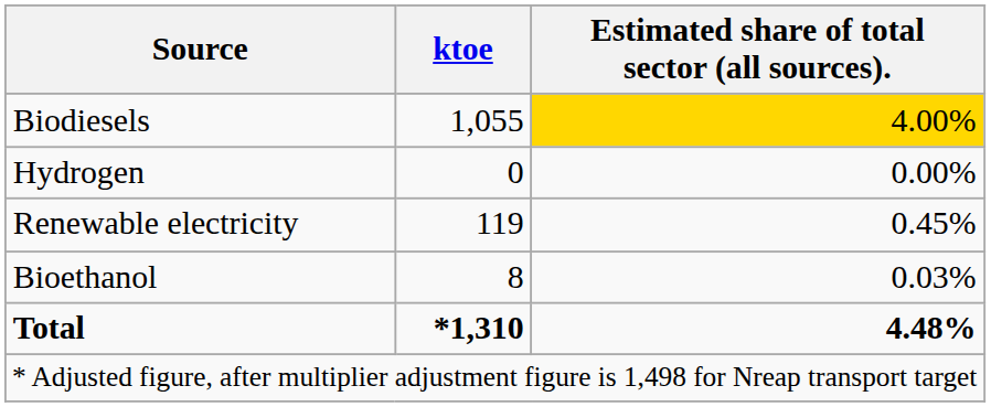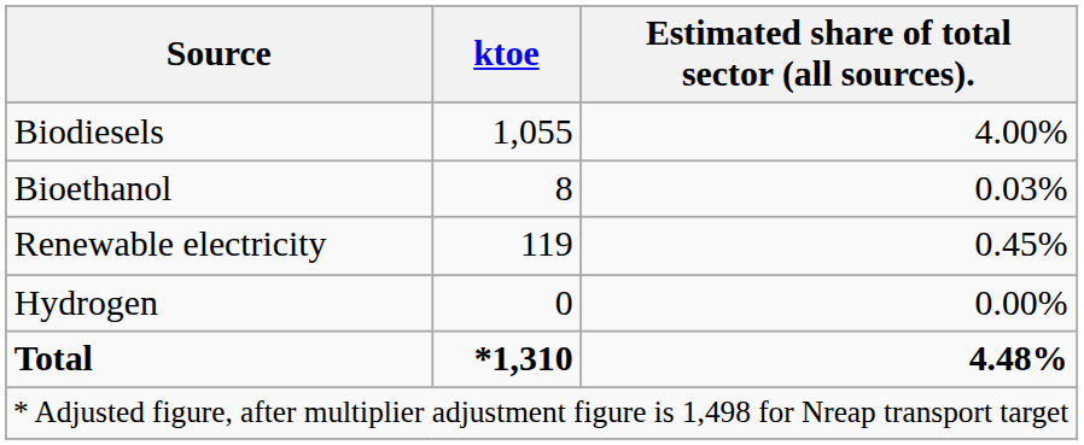Biodiesels | Estimated share of total sector (all sources).: gold background -> no background
rows swapped: Bioethanol <-> Hydrogen
